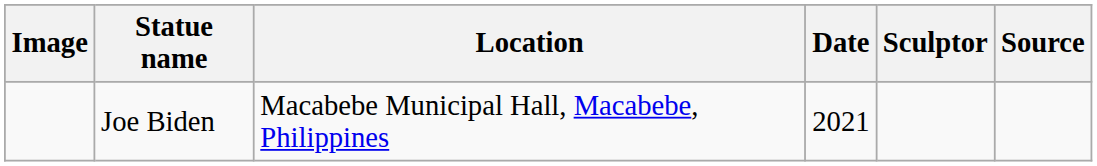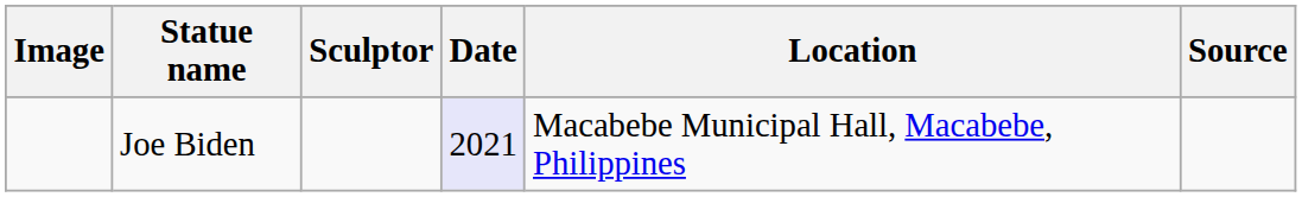columns swapped: Location <-> Sculptor
Joe Biden | Date: no background -> lavender background
